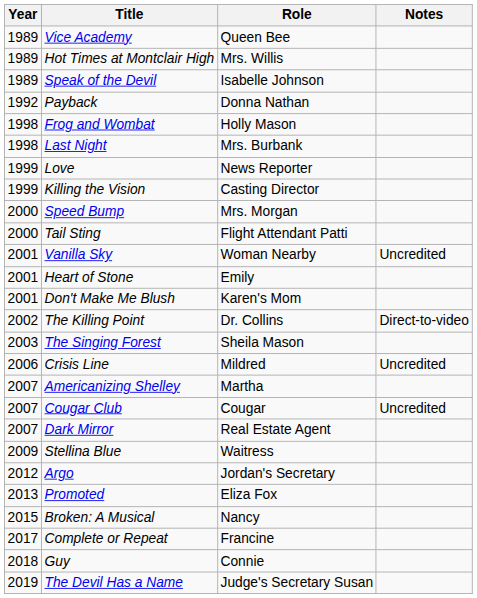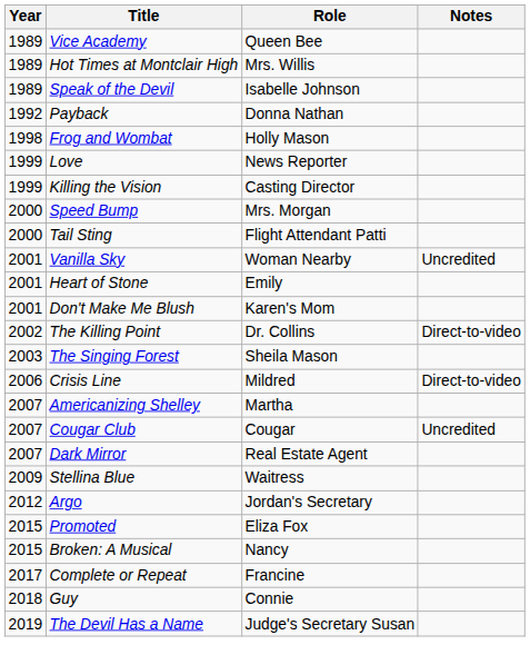- row: 1998 | Last Night | Mrs. Burbank
Crisis Line | Notes: Uncredited -> Direct-to-video
Promoted | Year: 2013 -> 2015
